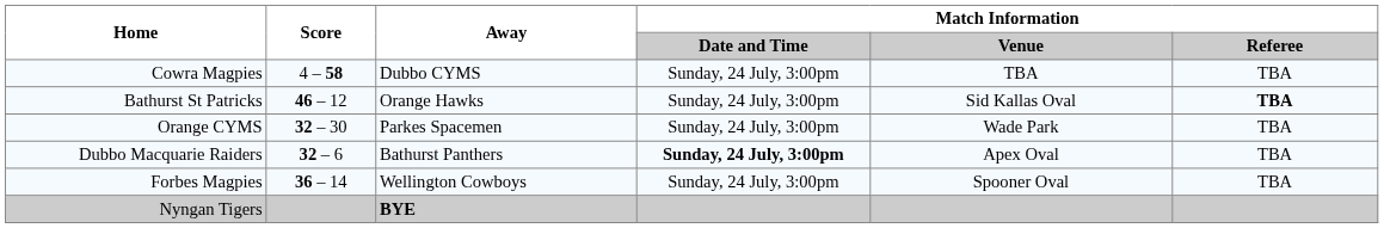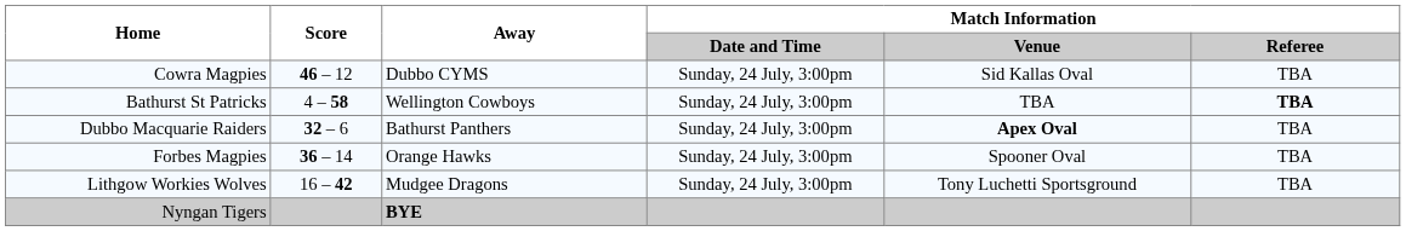Cowra Magpies | Score: 4 – 58 -> 46 – 12
Cowra Magpies | Match Information / Venue: TBA -> Sid Kallas Oval
Bathurst St Patricks | Score: 46 – 12 -> 4 – 58
Bathurst St Patricks | Away: Orange Hawks -> Wellington Cowboys
Bathurst St Patricks | Match Information / Venue: Sid Kallas Oval -> TBA
- row: Orange CYMS | 32 – 30 | Parkes Spacemen | Sunday, 24 July, 3:00pm | Wade Park | TBA
Dubbo Macquarie Raiders | Match Information / Date and Time: bold -> normal
Dubbo Macquarie Raiders | Match Information / Venue: normal -> bold
Forbes Magpies | Away: Wellington Cowboys -> Orange Hawks
+ row: Lithgow Workies Wolves | 16 – 42 | Mudgee Dragons | Sunday, 24 July, 3:00pm | Tony Luchetti Sportsground | TBA
